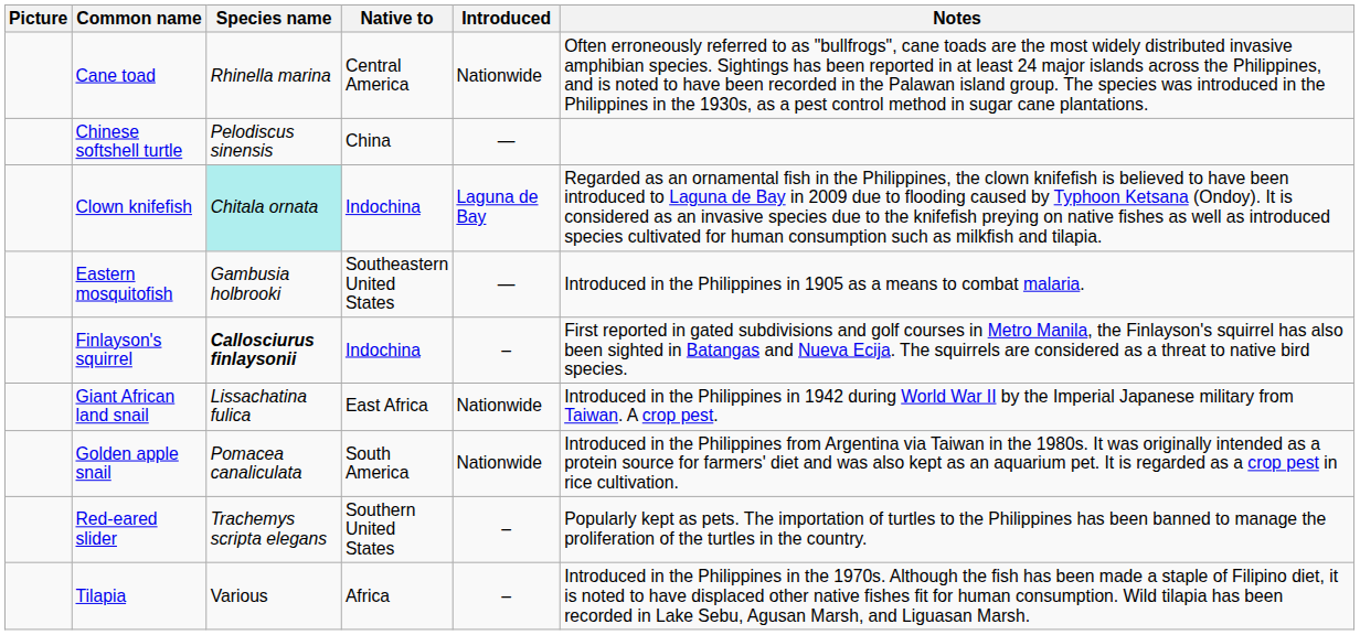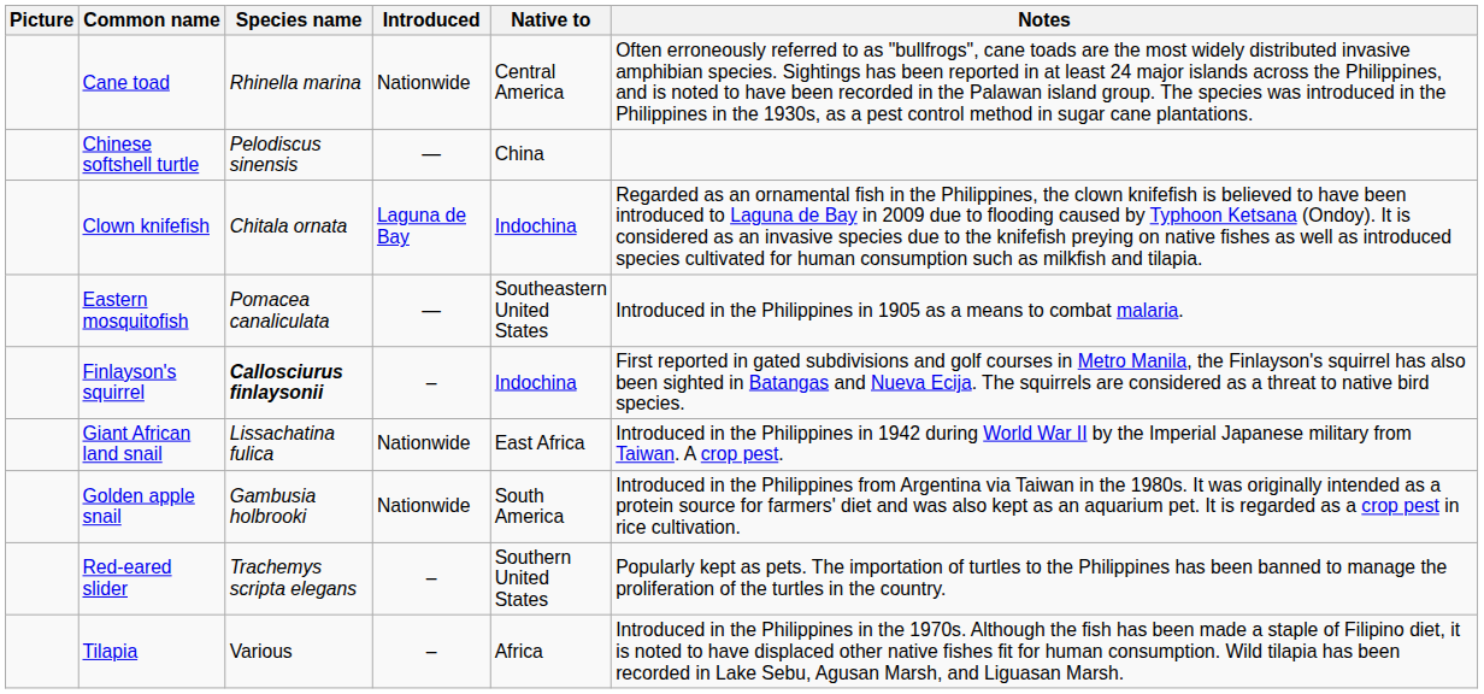columns swapped: Introduced <-> Native to
Clown knifefish | Species name: paleturquoise background -> no background
Eastern mosquitofish | Species name: Gambusia holbrooki -> Pomacea canaliculata
Golden apple snail | Species name: Pomacea canaliculata -> Gambusia holbrooki
